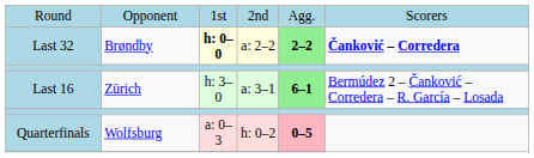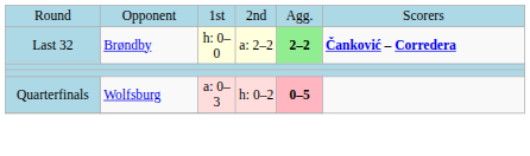Last 32 | column 3: bold -> normal
- row: Last 16 | Zürich | h: 3–0 | a: 3–1 | 6–1 | Bermúdez 2 – Čanković – Corredera – R. García – Losada
